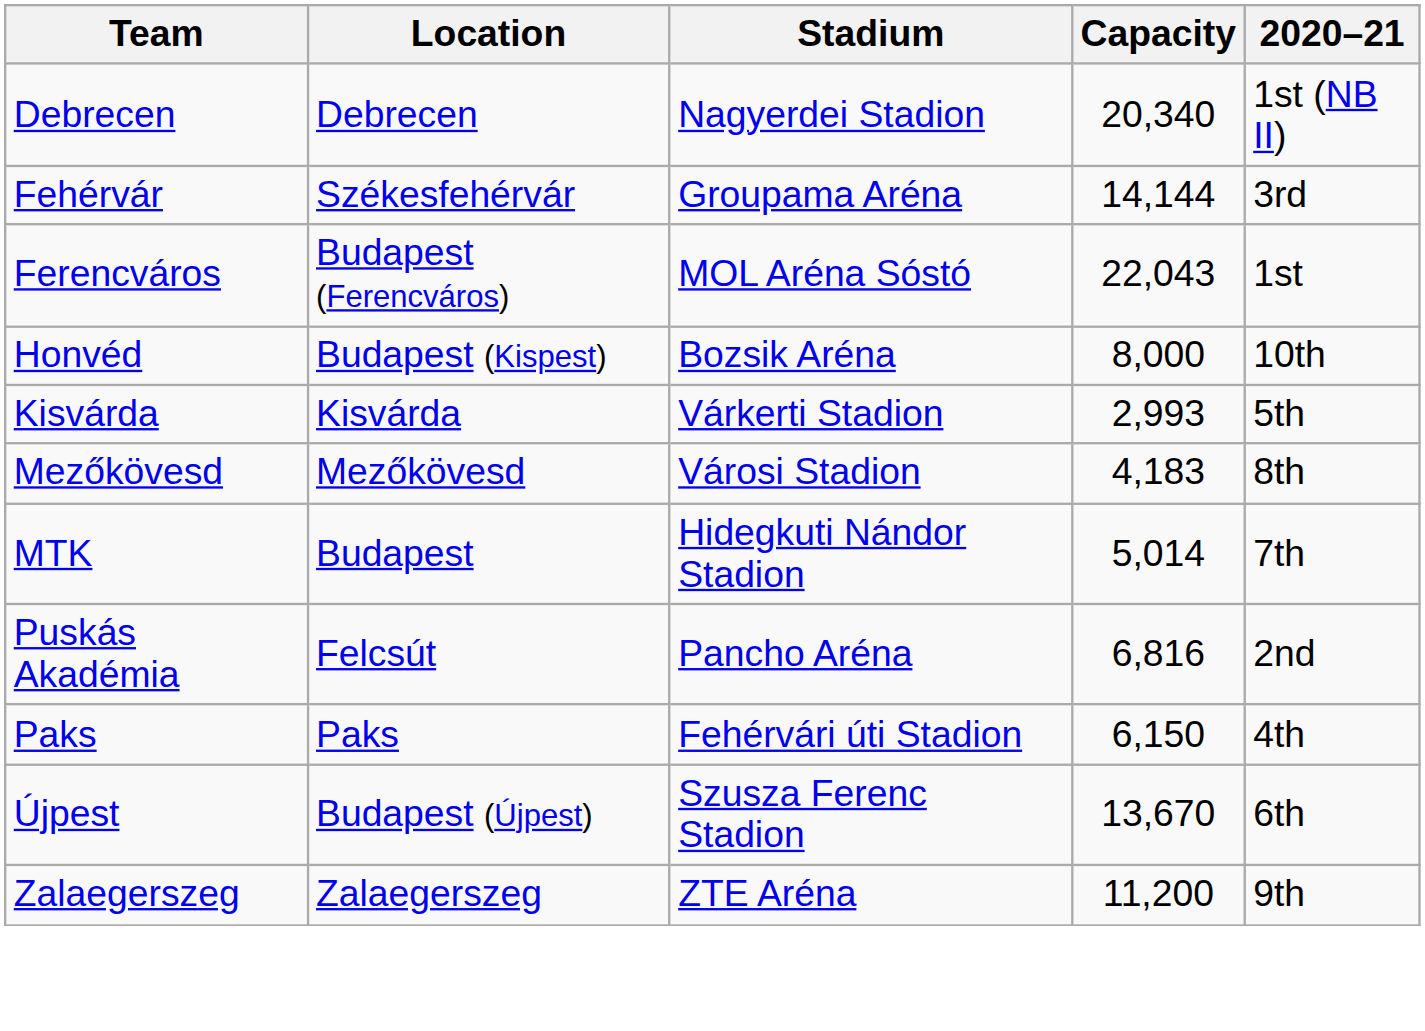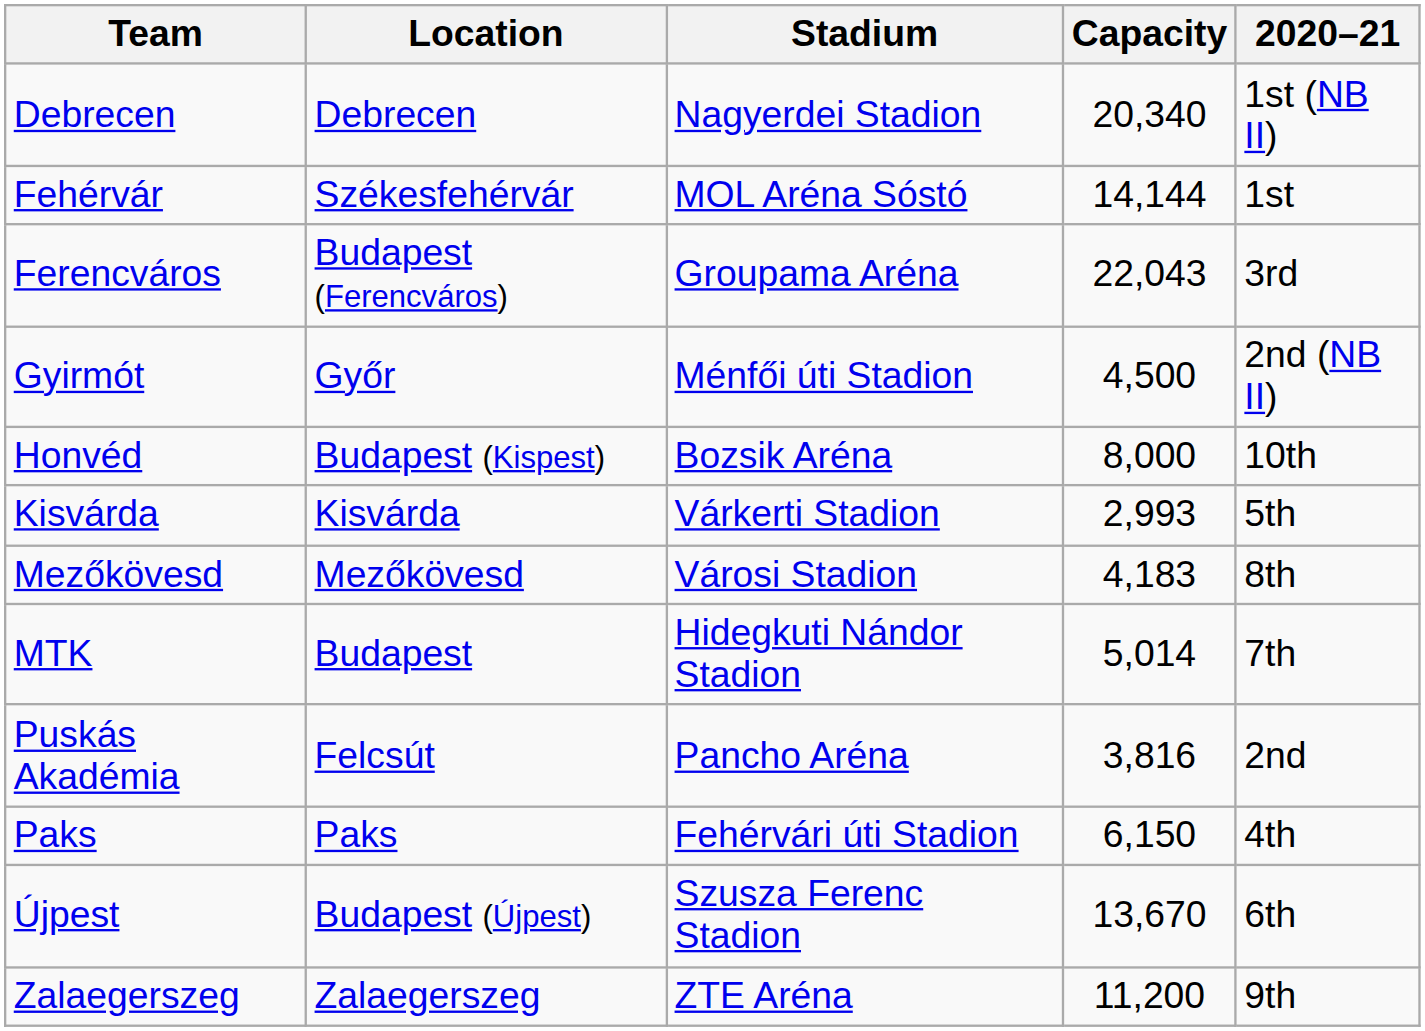Fehérvár | Stadium: Groupama Aréna -> MOL Aréna Sóstó
Fehérvár | 2020–21: 3rd -> 1st
Ferencváros | Stadium: MOL Aréna Sóstó -> Groupama Aréna
Ferencváros | 2020–21: 1st -> 3rd
+ row: Gyirmót | Győr | Ménfői úti Stadion | 4,500 | 2nd (NB II)
Puskás Akadémia | Capacity: 6,816 -> 3,816
